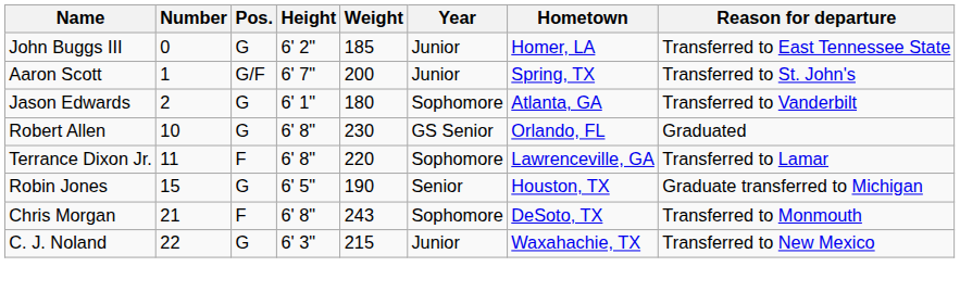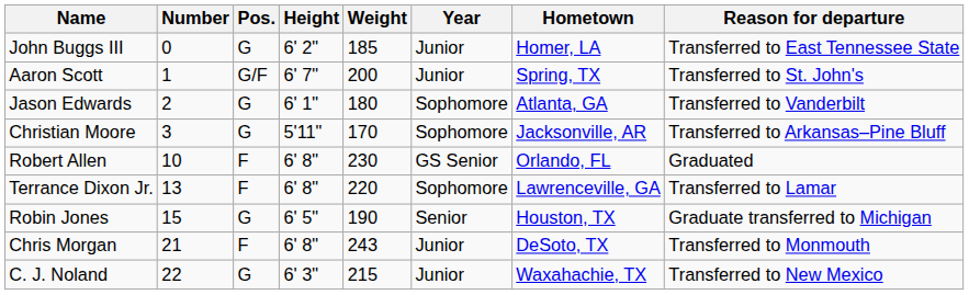+ row: Christian Moore | 3 | G | 5'11" | 170 | Sophomore | Jacksonville, AR | Transferred to Arkansas–Pine Bluff
Robert Allen | Pos.: G -> F
Terrance Dixon Jr. | Number: 11 -> 13
Chris Morgan | Year: Sophomore -> Junior
